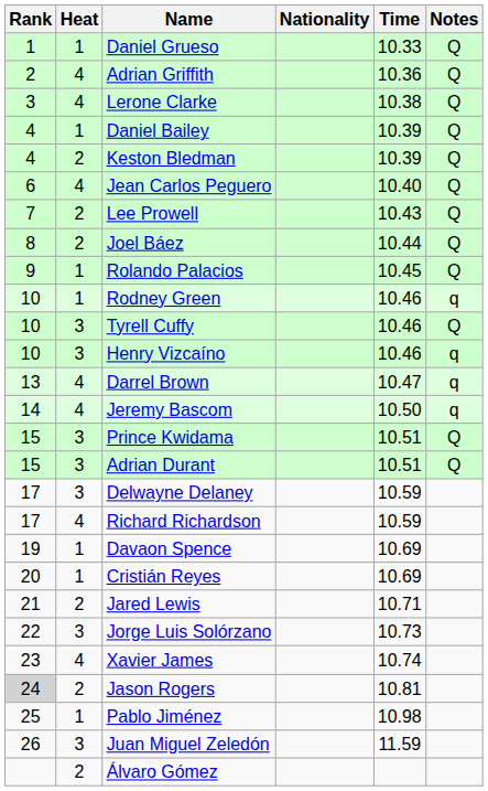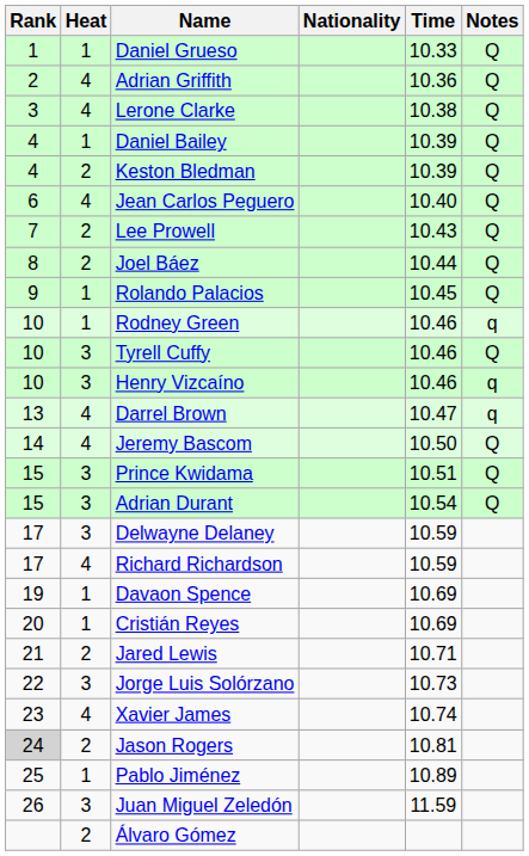Jeremy Bascom | Notes: q -> Q
Adrian Durant | Time: 10.51 -> 10.54
Pablo Jiménez | Time: 10.98 -> 10.89
